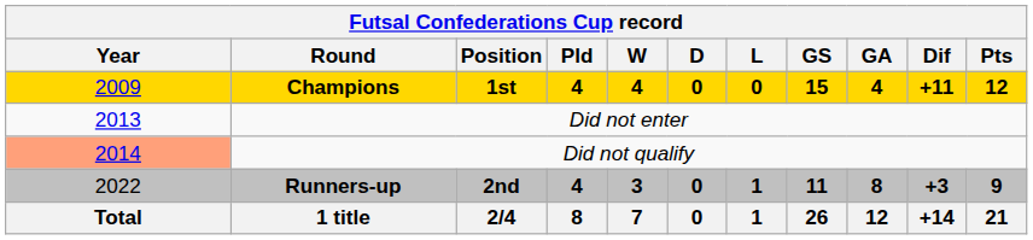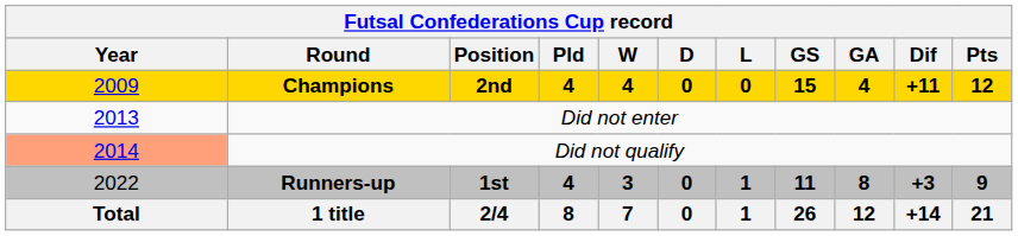Champions | Position: 1st -> 2nd
Runners-up | Position: 2nd -> 1st
